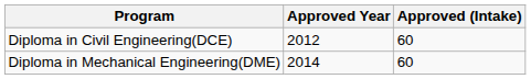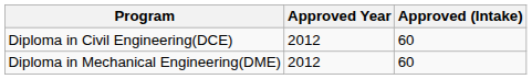Diploma in Mechanical Engineering(DME) | Approved Year: 2014 -> 2012
